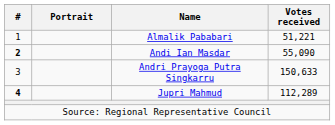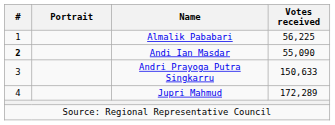Almalik Pababari | Votes received: 51,221 -> 56,225
Jupri Mahmud | #: bold -> normal
Jupri Mahmud | Votes received: 112,289 -> 172,289
